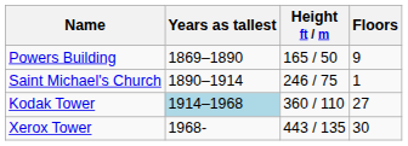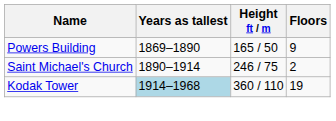Saint Michael's Church | Floors: 1 -> 2
Kodak Tower | Floors: 27 -> 19
- row: Xerox Tower | 1968- | 443 / 135 | 30
